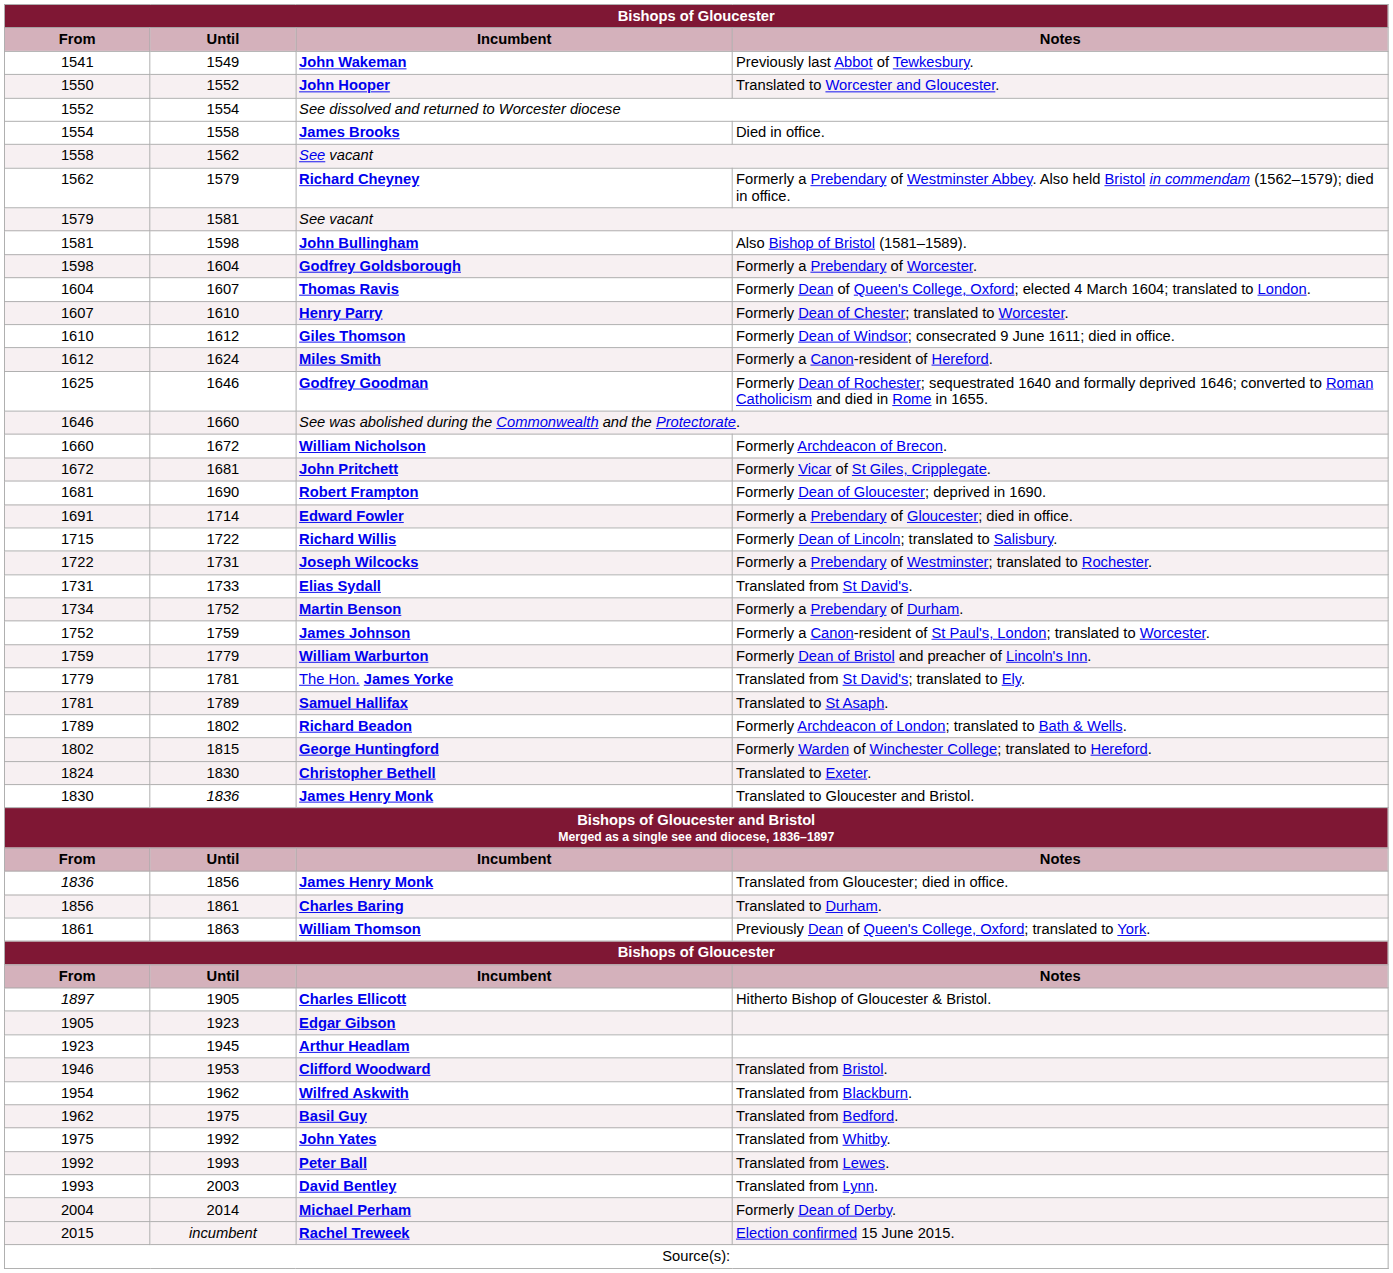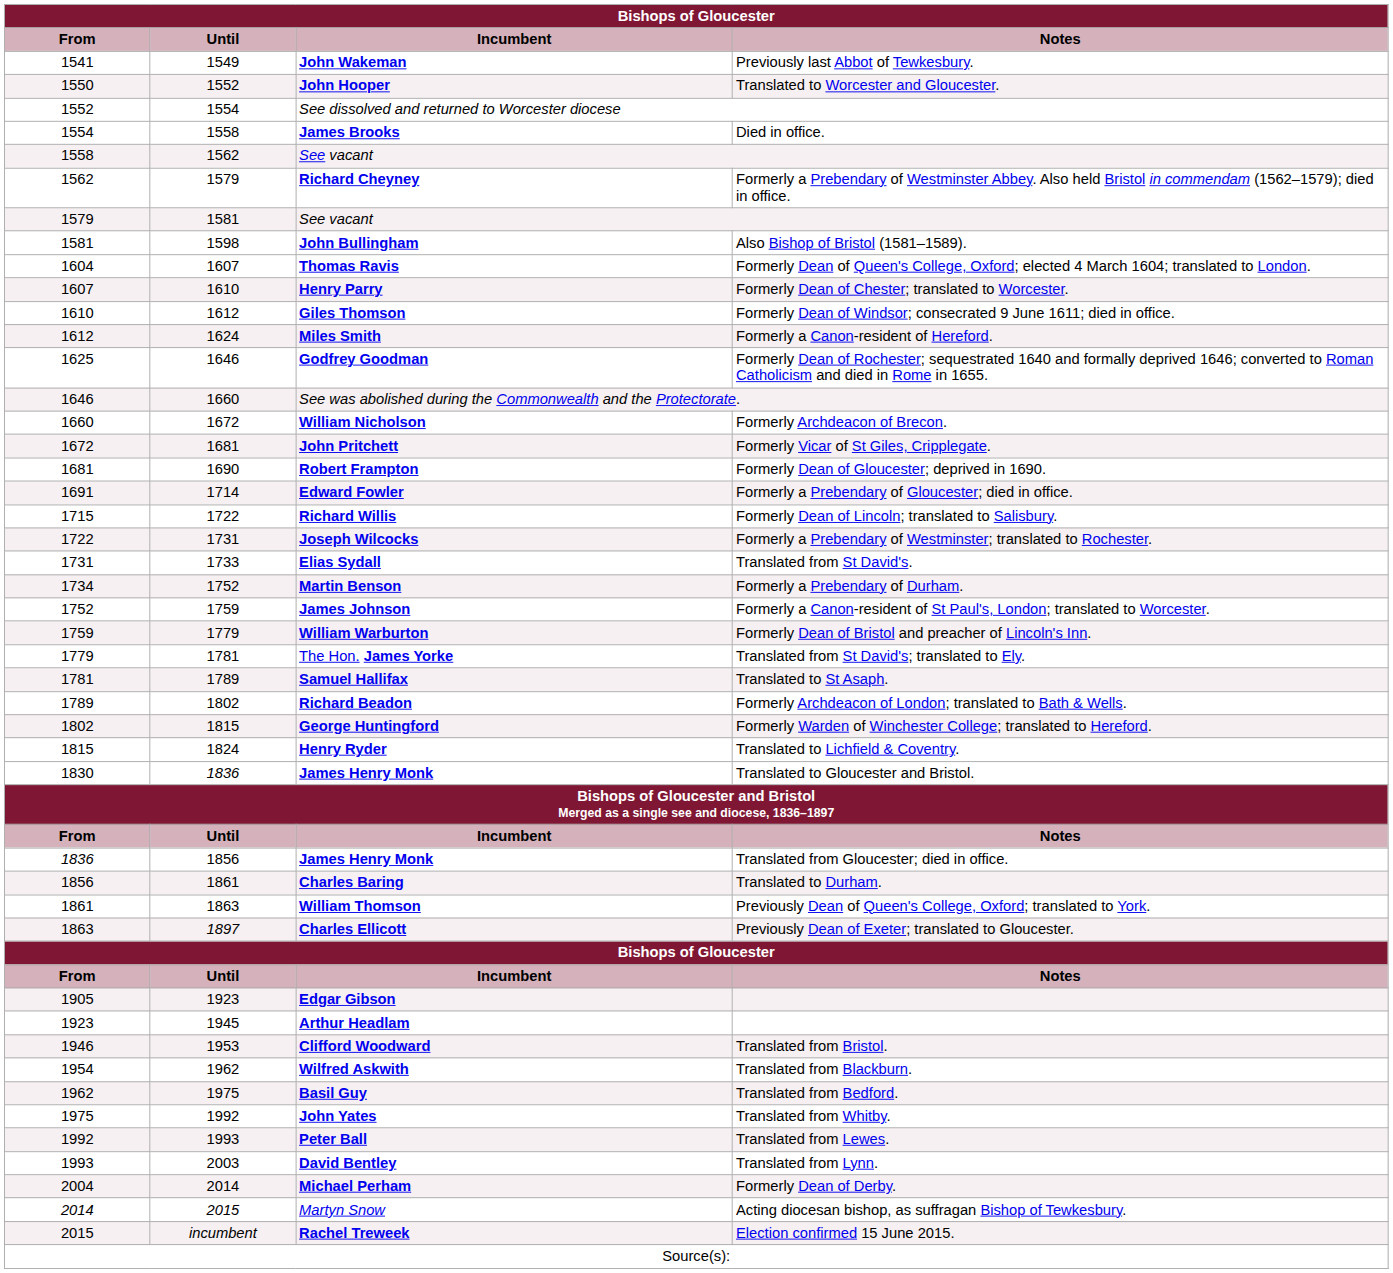- row: 1598 | 1604 | Godfrey Goldsborough | Formerly a Prebendary of Worcester.
+ row: 1815 | 1824 | Henry Ryder | Translated to Lichfield & Coventry.
- row: 1824 | 1830 | Christopher Bethell | Translated to Exeter.
+ row: 1863 | 1897 | Charles Ellicott | Previously Dean of Exeter; translated to Gloucester.
- row: 1897 | 1905 | Charles Ellicott | Hitherto Bishop of Gloucester & Bristol.
+ row: 2014 | 2015 | Martyn Snow | Acting diocesan bishop, as suffragan Bishop of Tewkesbury.
